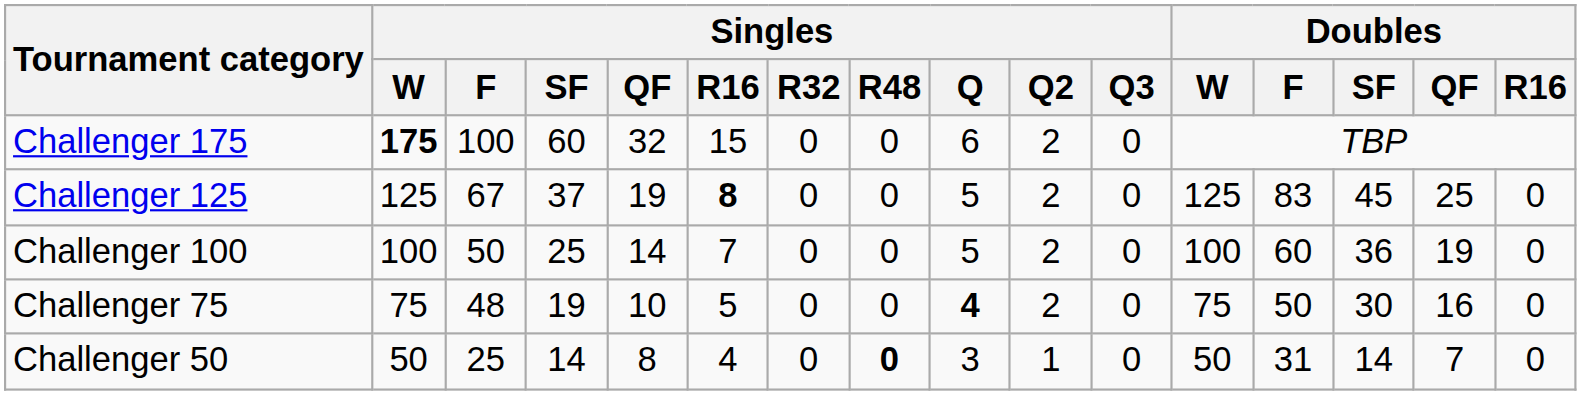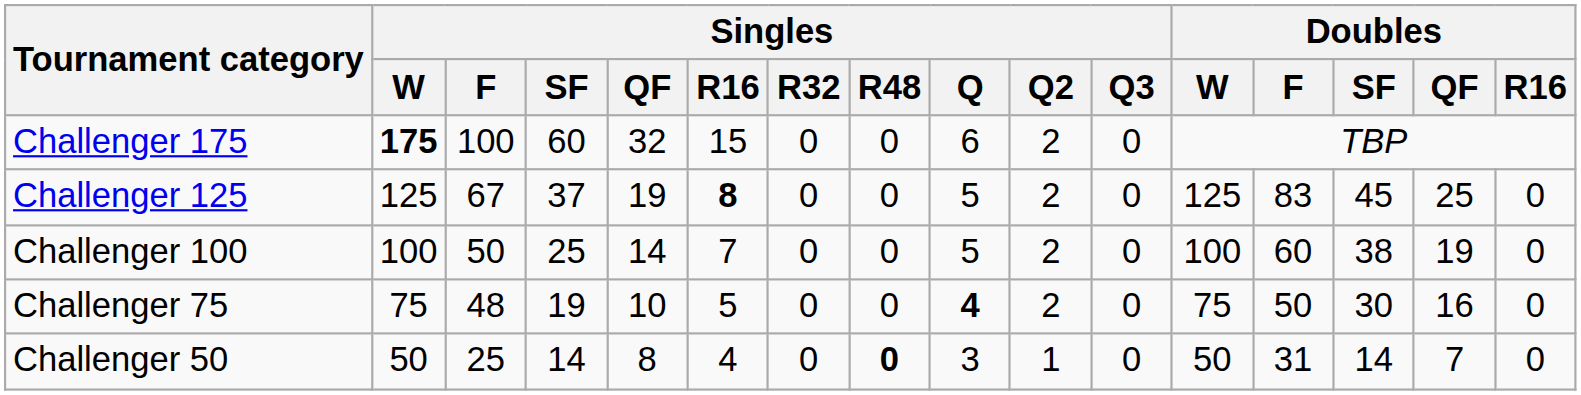Challenger 100 | Doubles / SF: 36 -> 38
